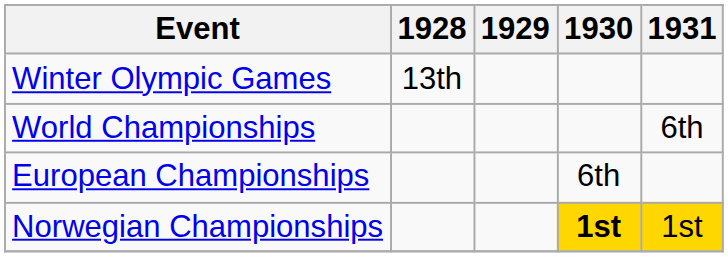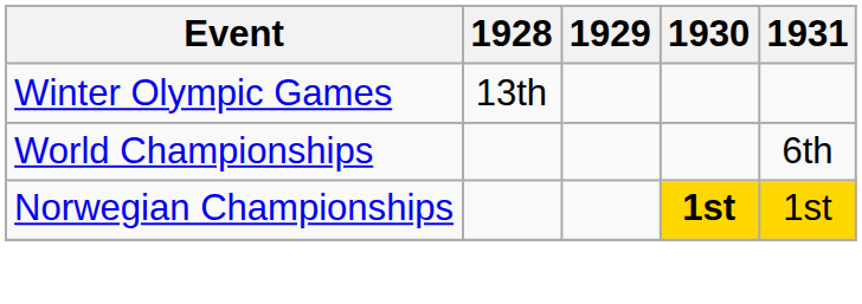- row: European Championships | 6th
